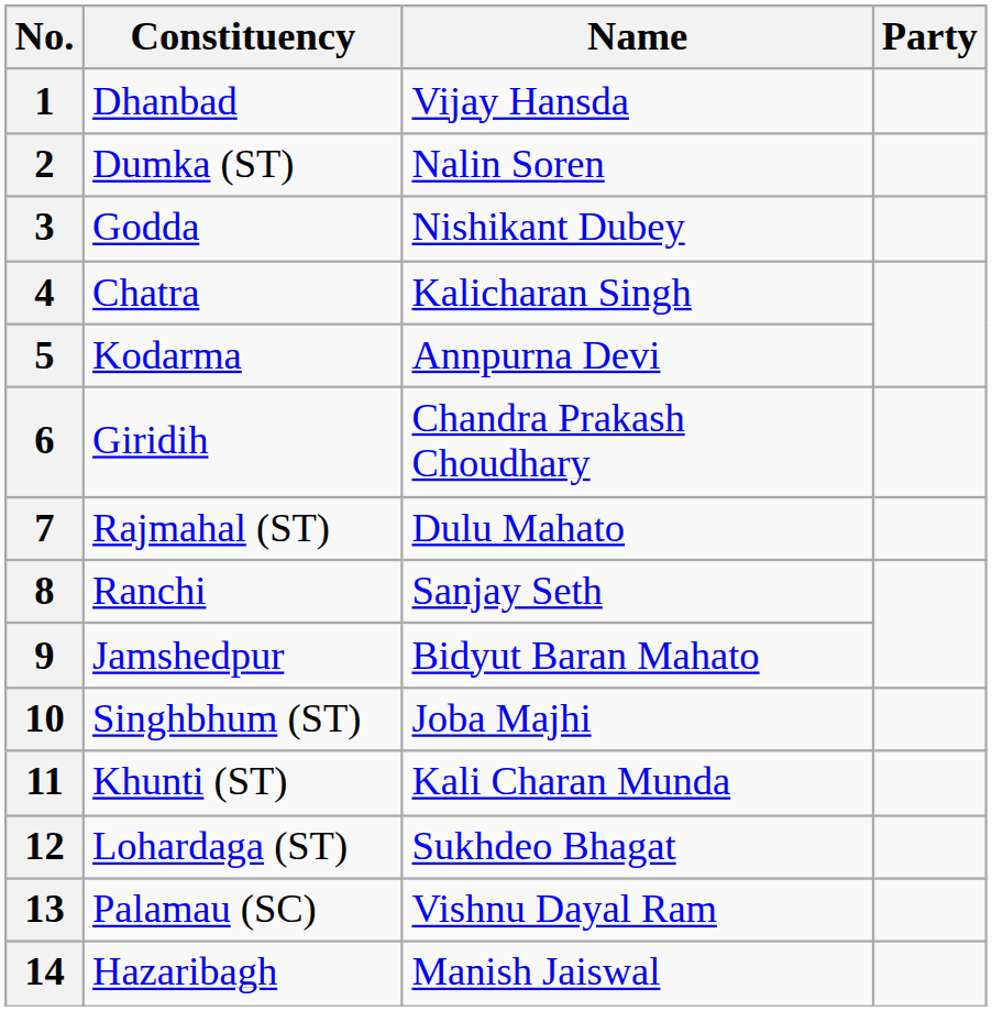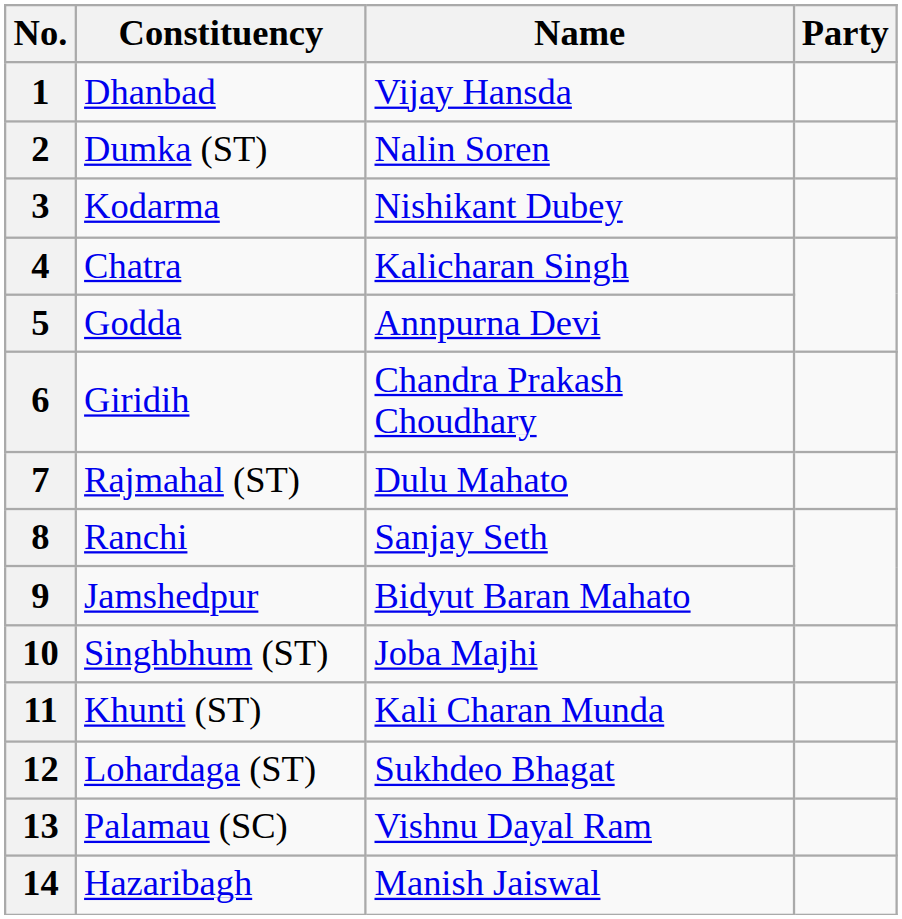3 | Constituency: Godda -> Kodarma
5 | Constituency: Kodarma -> Godda
